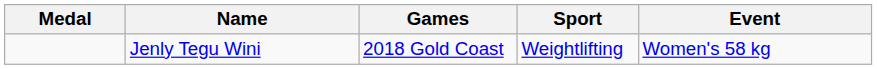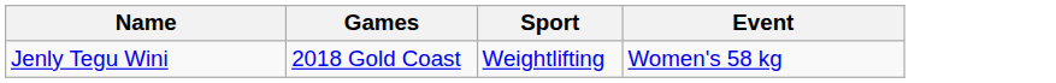- column: Medal
